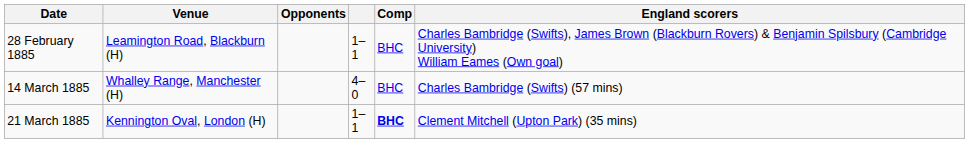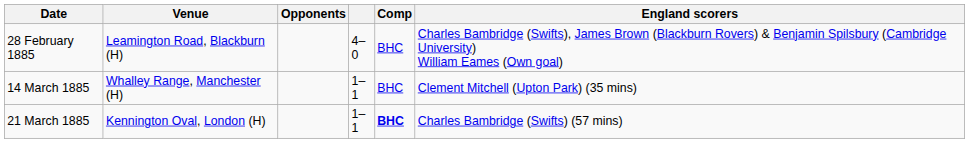28 February 1885 | column 4: 1–1 -> 4–0
14 March 1885 | column 4: 4–0 -> 1–1
14 March 1885 | England scorers: Charles Bambridge (Swifts) (57 mins) -> Clement Mitchell (Upton Park) (35 mins)
21 March 1885 | England scorers: Clement Mitchell (Upton Park) (35 mins) -> Charles Bambridge (Swifts) (57 mins)
